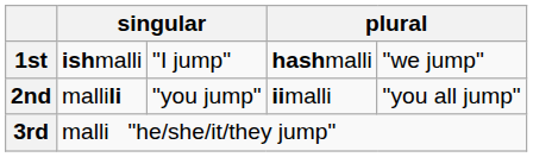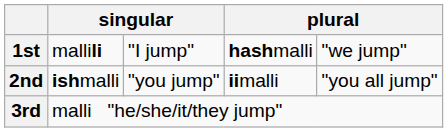1st | column 2: ishmalli -> mallili
2nd | column 2: mallili -> ishmalli
